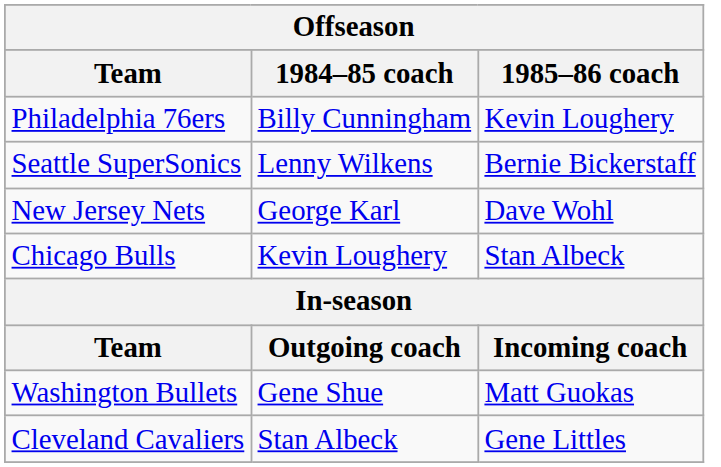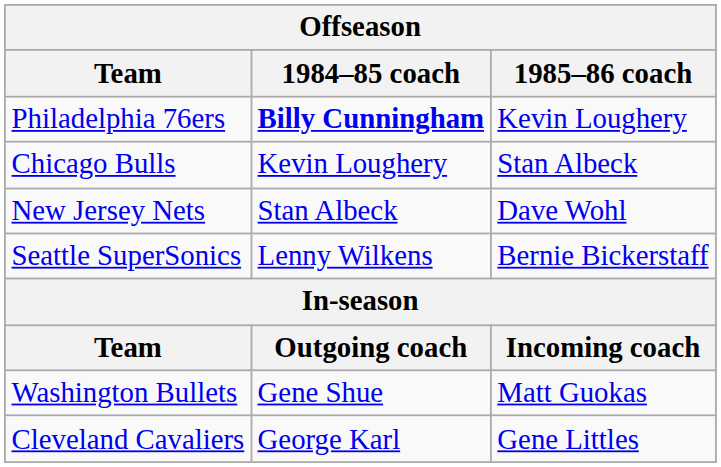Philadelphia 76ers | 1984–85 coach: normal -> bold
rows swapped: Chicago Bulls <-> Seattle SuperSonics
New Jersey Nets | 1984–85 coach: George Karl -> Stan Albeck
Cleveland Cavaliers | 1984–85 coach: Stan Albeck -> George Karl
